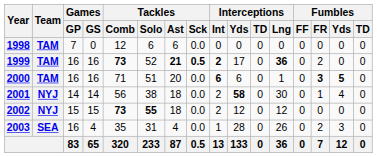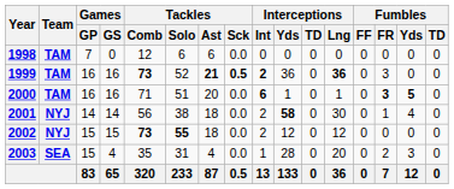1999 | Interceptions / Yds: 17 -> 36
1999 | Fumbles / FR: 2 -> 3
2000 | Interceptions / Yds: 6 -> 1
2003 | Games / GP: 16 -> 15
2003 | Interceptions / Lng: 26 -> 20
